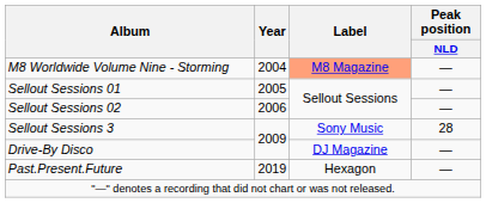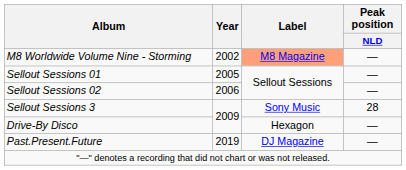M8 Worldwide Volume Nine - Storming | Year: 2004 -> 2002
Drive-By Disco | Label: DJ Magazine -> Hexagon
Past.Present.Future | Label: Hexagon -> DJ Magazine
